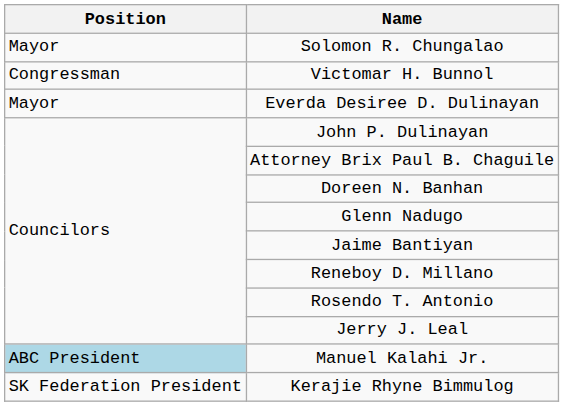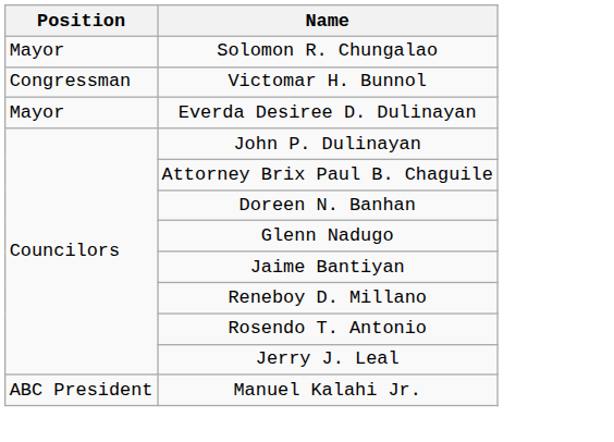Manuel Kalahi Jr. | Position: lightblue background -> no background
- row: SK Federation President | Kerajie Rhyne Bimmulog
